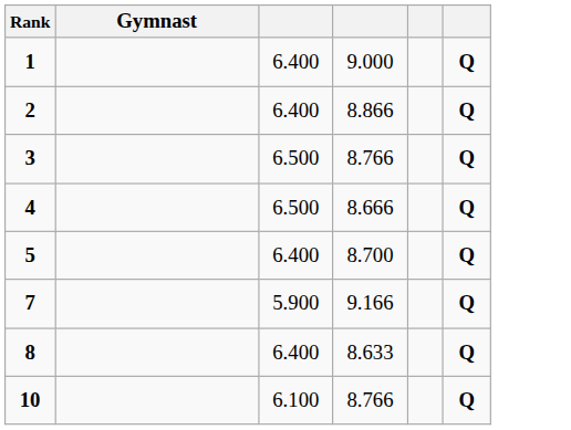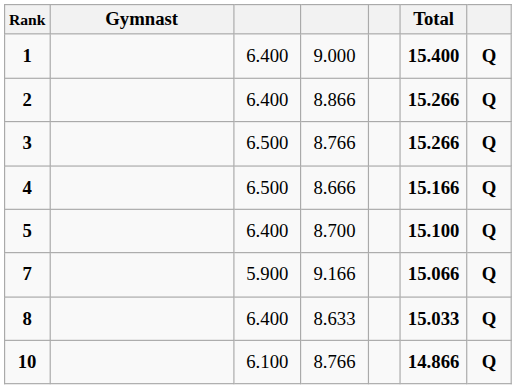+ column: Total | 15.400 | 15.266 | 15.266 | 15.166 | 15.100 | 15.066 | 15.033 | 14.866
